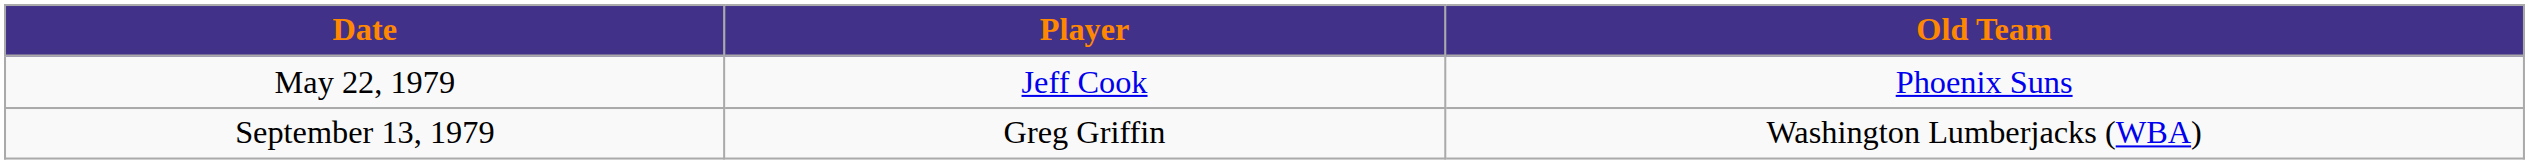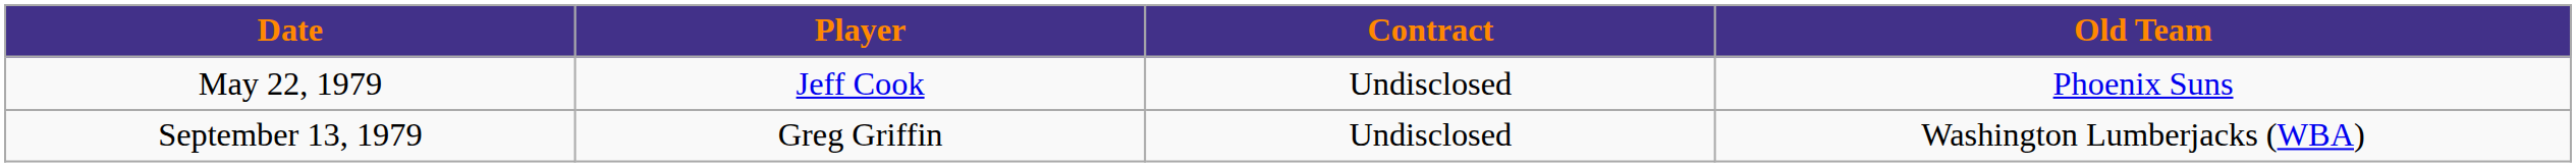+ column: Contract | Undisclosed | Undisclosed
